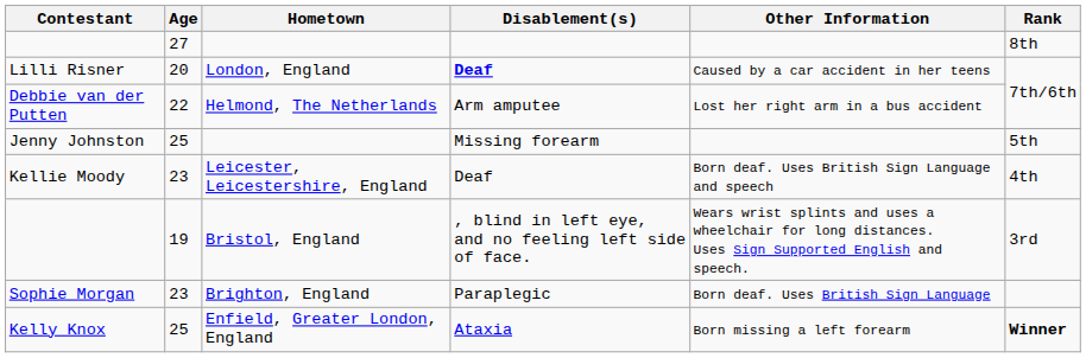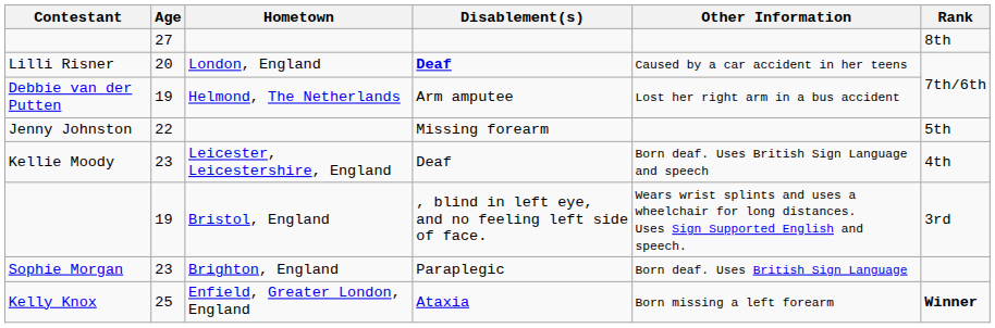Debbie van der Putten | Age: 22 -> 19
Jenny Johnston | Age: 25 -> 22
